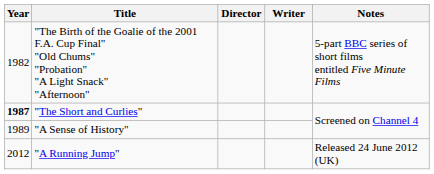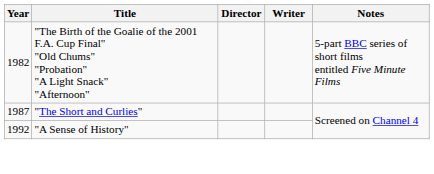"The Short and Curlies" | Year: bold -> normal
"A Sense of History" | Year: 1989 -> 1992
- row: 2012 | "A Running Jump" | Released 24 June 2012 (UK)
